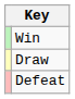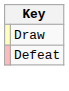- row: Win
